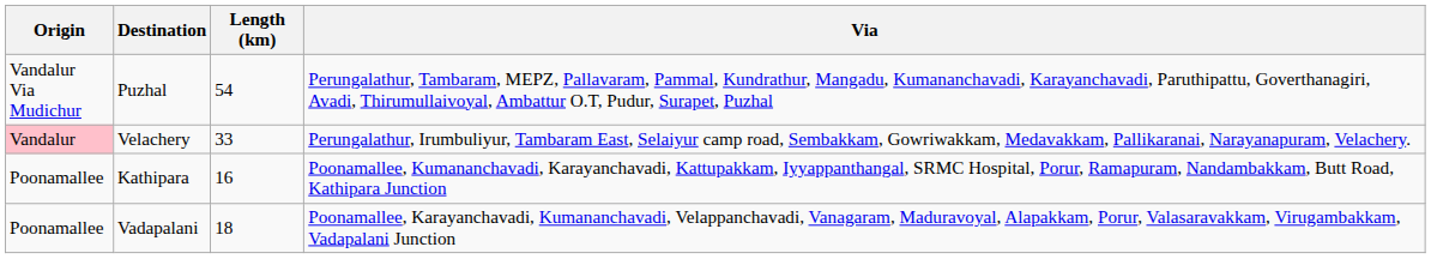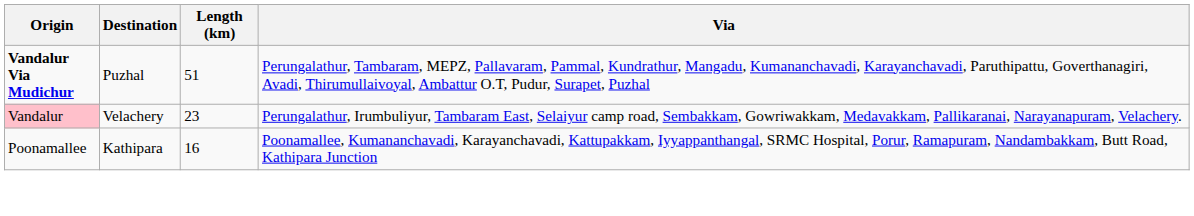Puzhal | Origin: normal -> bold
Puzhal | Length (km): 54 -> 51
Velachery | Length (km): 33 -> 23
- row: Poonamallee | Vadapalani | 18 | Poonamallee, Karayanchavadi, Kumananchavadi, Velappanchavadi, Vanagaram, Maduravoyal, Alapakkam, Porur, Valasaravakkam, Virugambakkam, Vadapalani Junction
